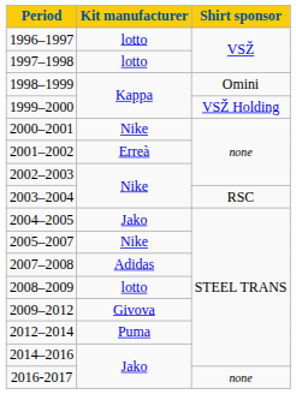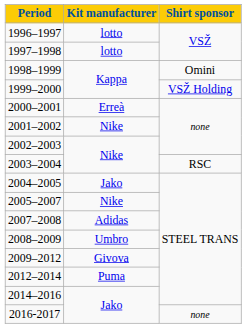2000–2001 | Kit manufacturer: Nike -> Erreà
2001–2002 | Kit manufacturer: Erreà -> Nike
2008–2009 | Kit manufacturer: lotto -> Umbro
